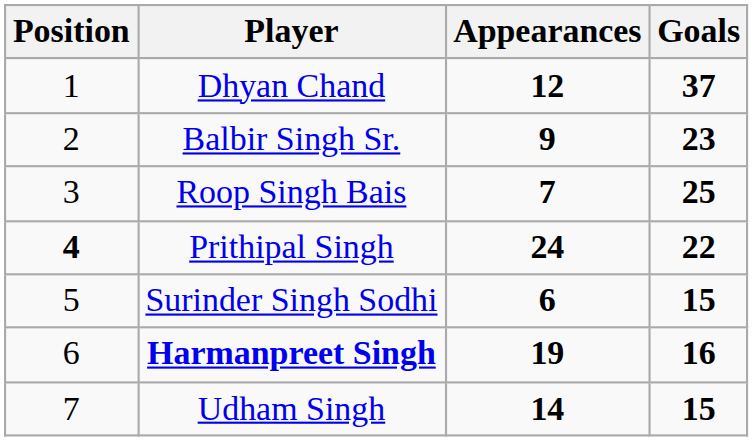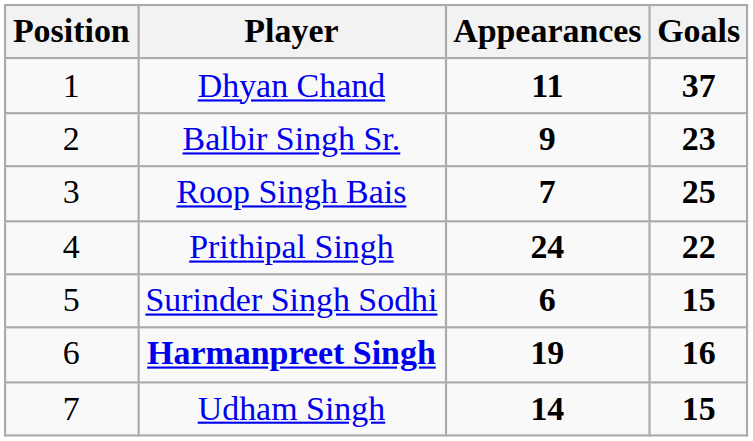Dhyan Chand | Appearances: 12 -> 11
Prithipal Singh | Position: bold -> normal
